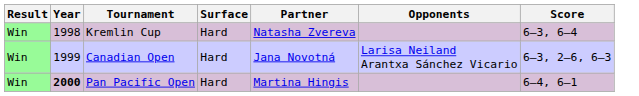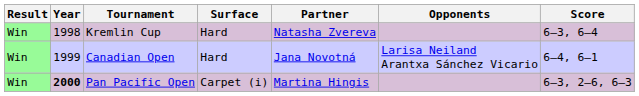Canadian Open | Score: 6–3, 2–6, 6–3 -> 6–4, 6–1
Pan Pacific Open | Surface: Hard -> Carpet (i)
Pan Pacific Open | Score: 6–4, 6–1 -> 6–3, 2–6, 6–3
